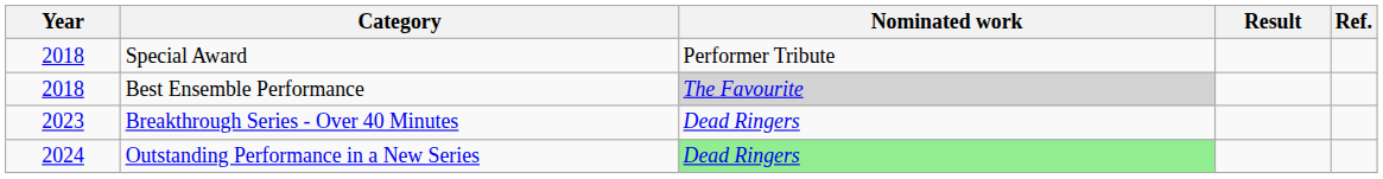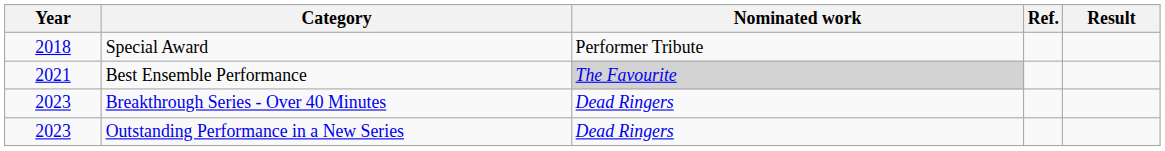columns swapped: Result <-> Ref.
Best Ensemble Performance | Year: 2018 -> 2021
Outstanding Performance in a New Series | Year: 2024 -> 2023
Outstanding Performance in a New Series | Nominated work: lightgreen background -> no background
